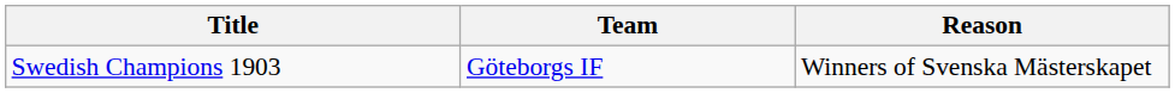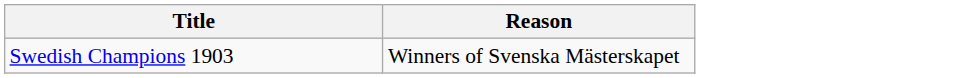- column: Team | Göteborgs IF
